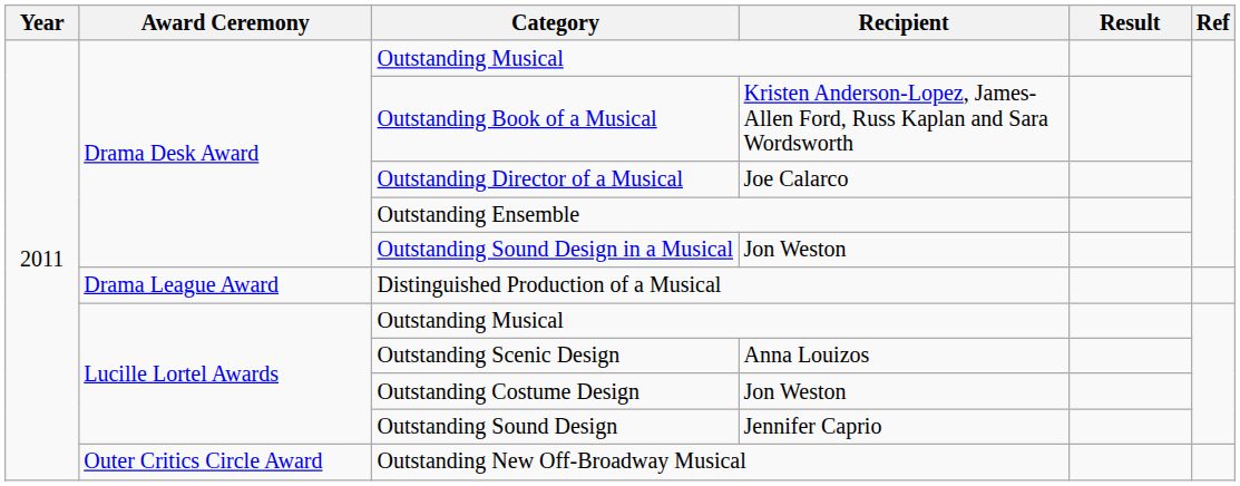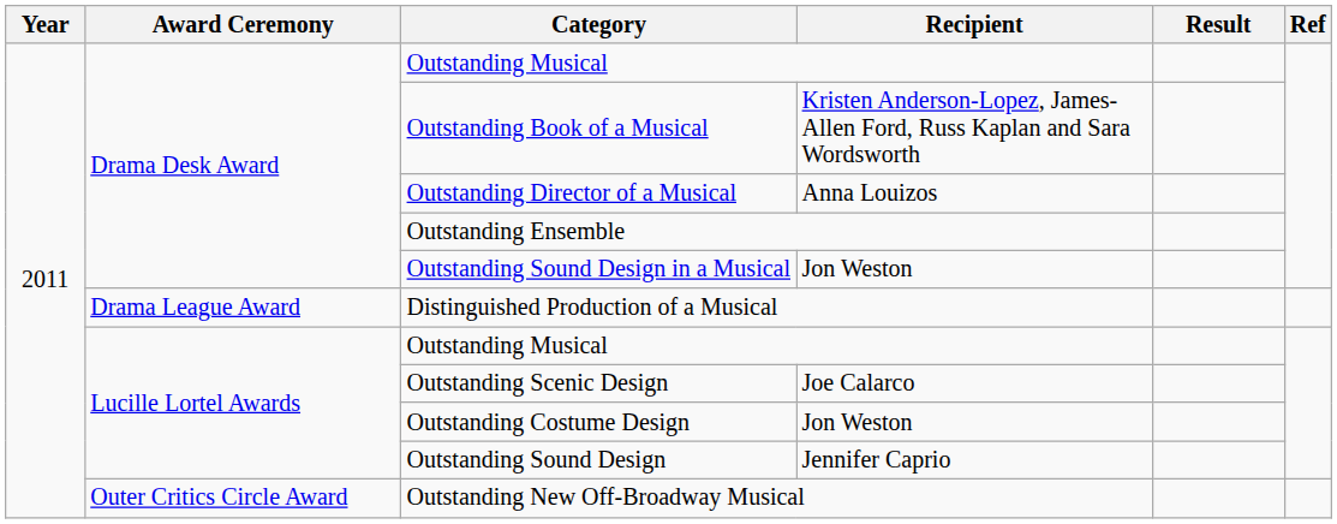Outstanding Director of a Musical | Recipient: Joe Calarco -> Anna Louizos
Outstanding Scenic Design | Recipient: Anna Louizos -> Joe Calarco
